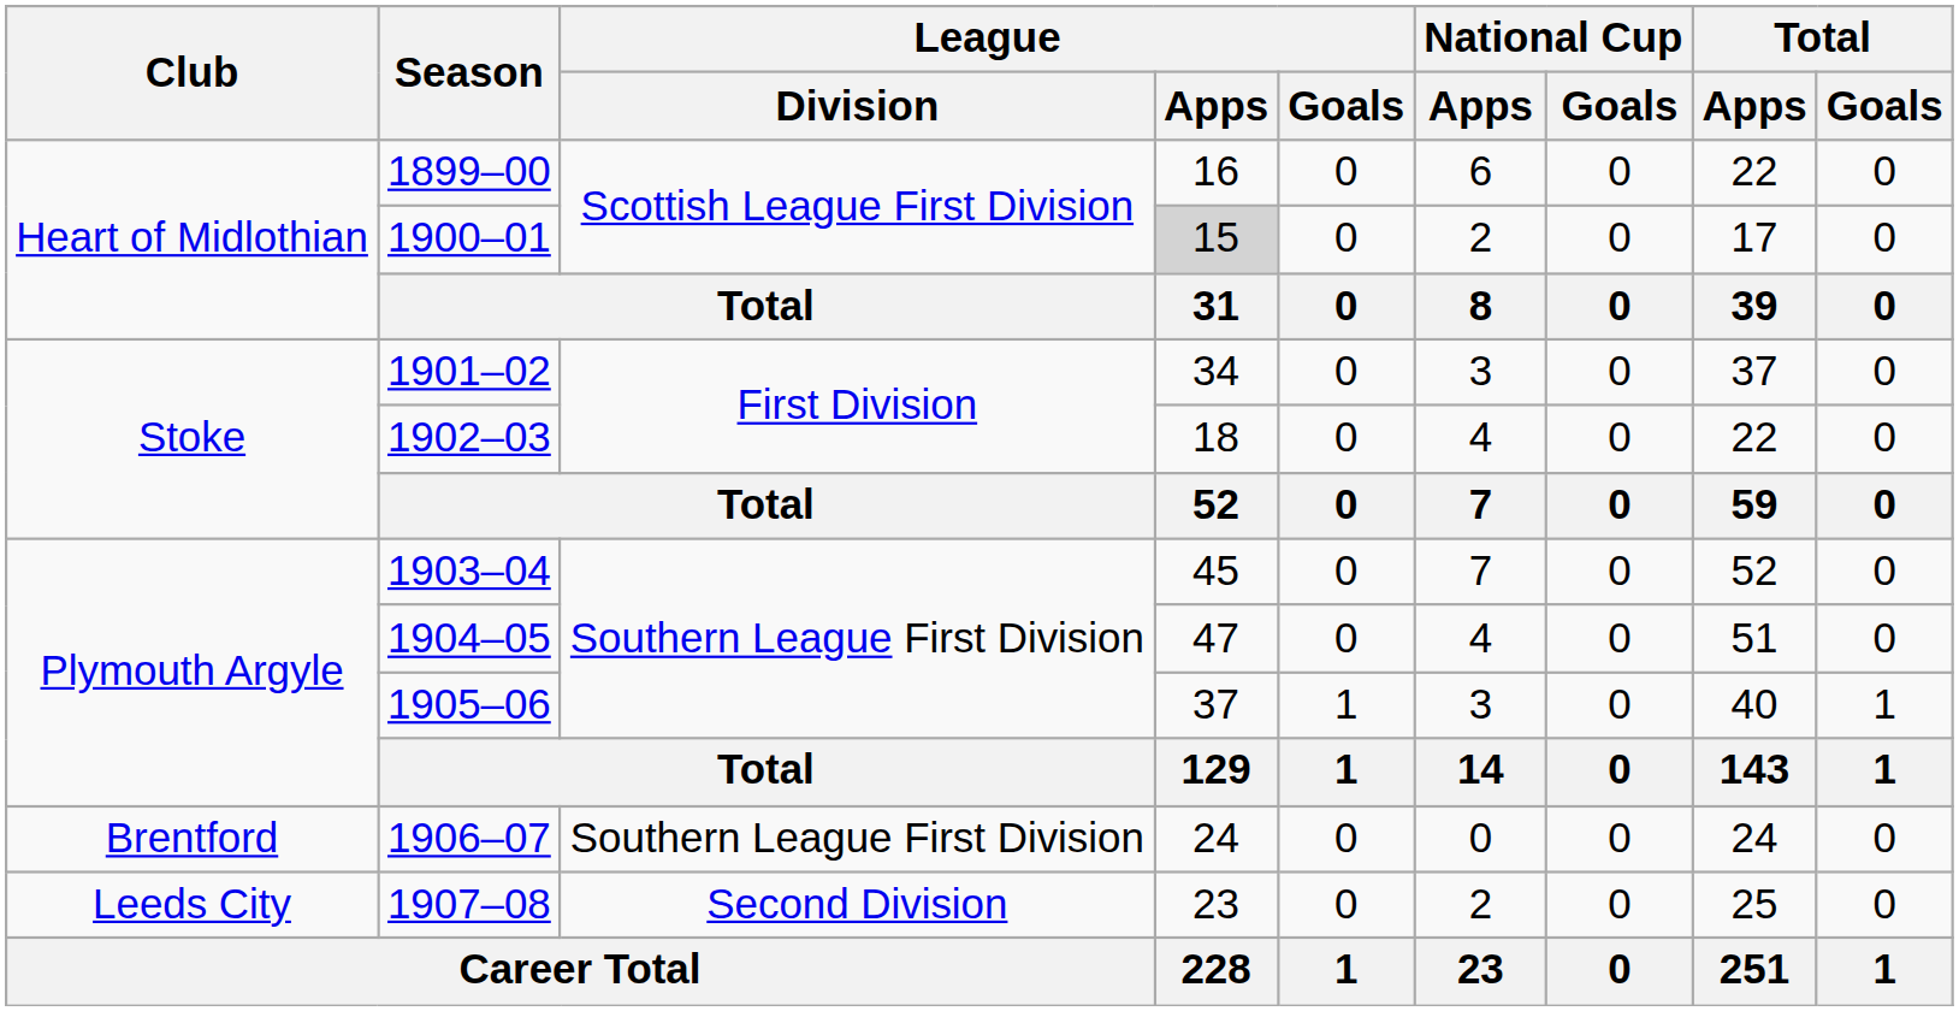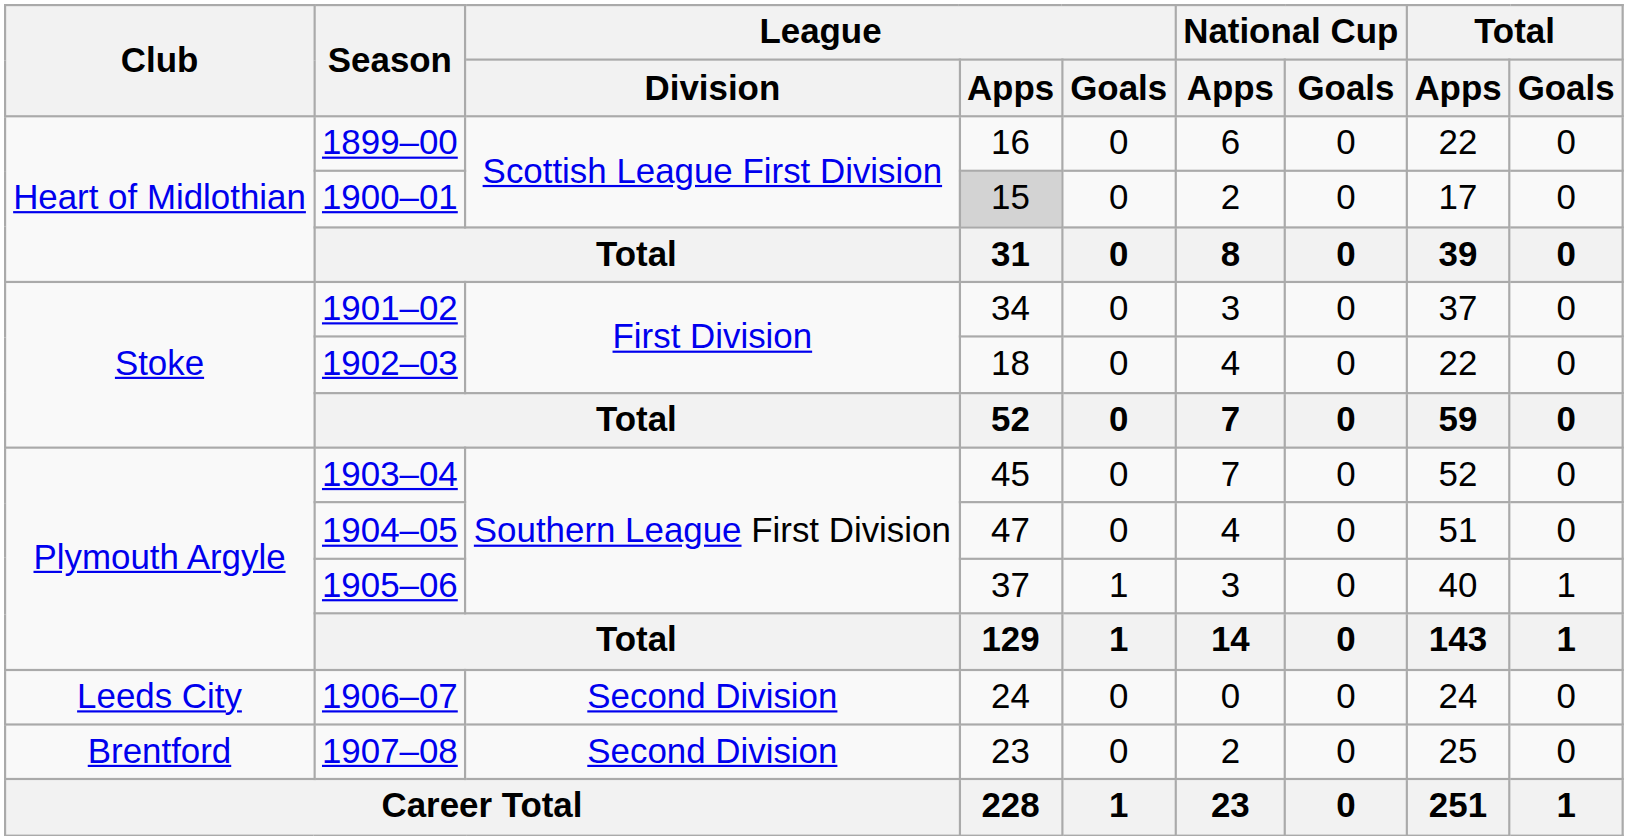1906–07 | Club: Brentford -> Leeds City
1906–07 | League / Division: Southern League First Division -> Second Division
1907–08 | Club: Leeds City -> Brentford
